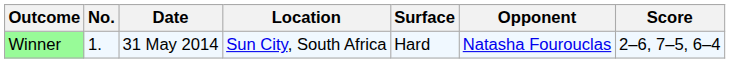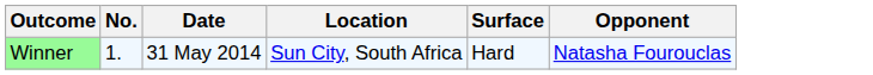- column: Score | 2–6, 7–5, 6–4
